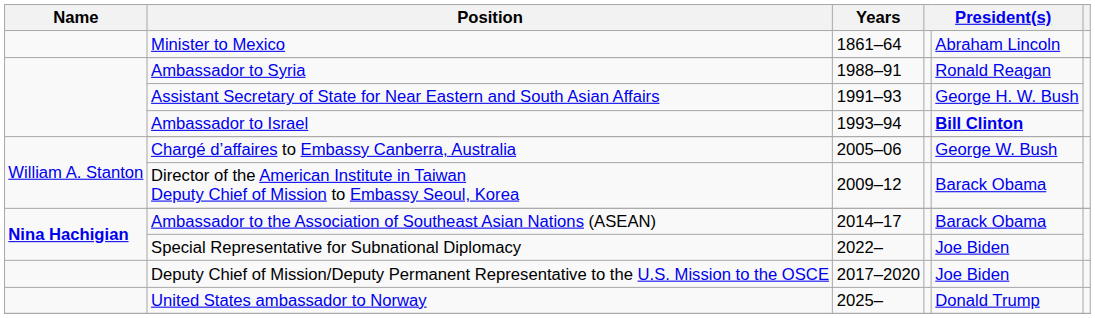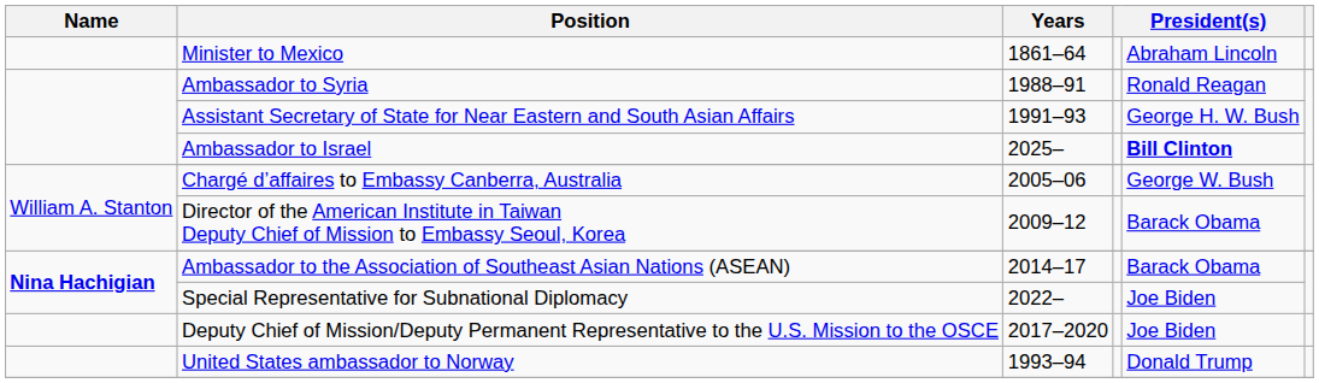Ambassador to Israel | Years: 1993–94 -> 2025–
United States ambassador to Norway | Years: 2025– -> 1993–94
